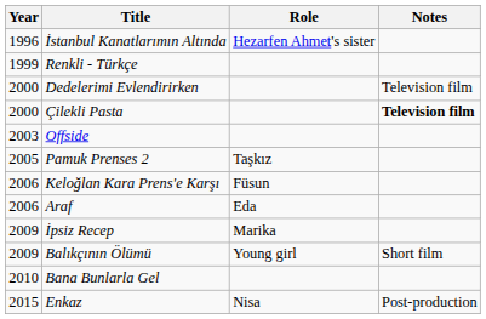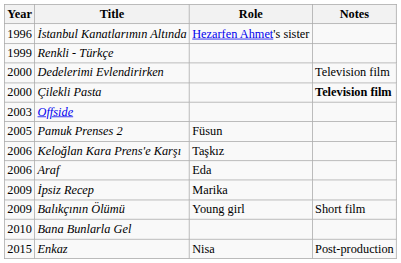Pamuk Prenses 2 | Role: Taşkız -> Füsun
Keloğlan Kara Prens'e Karşı | Role: Füsun -> Taşkız
